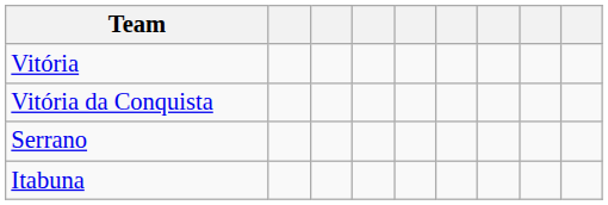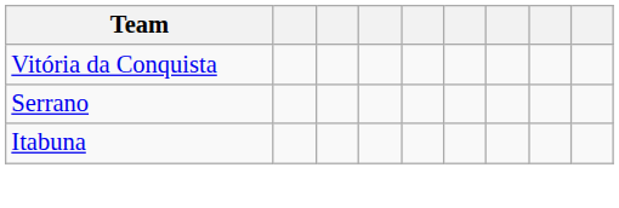- row: Vitória
